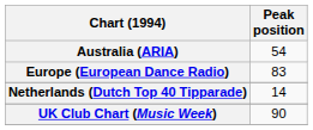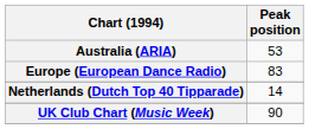Australia (ARIA) | Peak position: 54 -> 53
